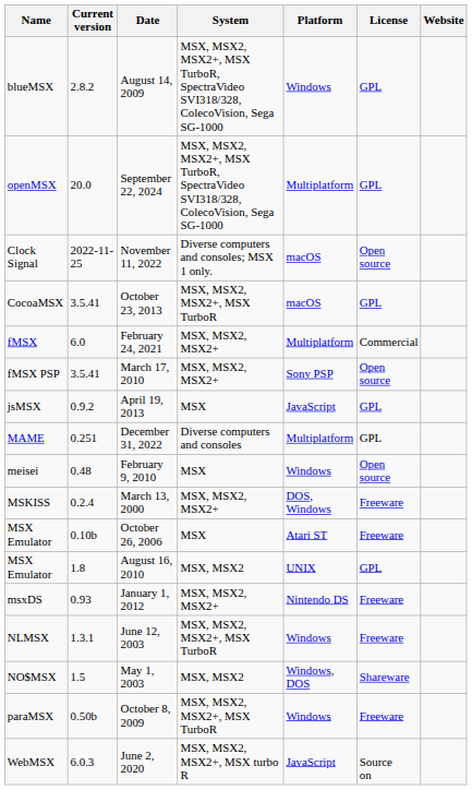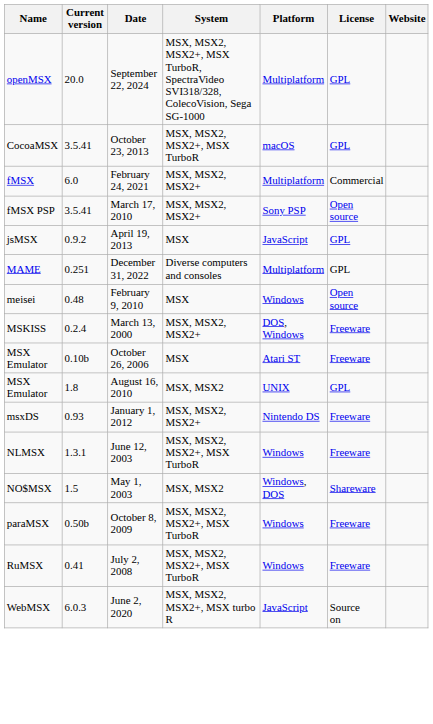- row: blueMSX | 2.8.2 | August 14, 2009 | MSX, MSX2, MSX2+, MSX TurboR, SpectraVideo SVI318/328, ColecoVision, Sega SG-1000 | Windows | GPL
- row: Clock Signal | 2022-11-25 | November 11, 2022 | Diverse computers and consoles; MSX 1 only. | macOS | Open source
+ row: RuMSX | 0.41 | July 2, 2008 | MSX, MSX2, MSX2+, MSX TurboR | Windows | Freeware
